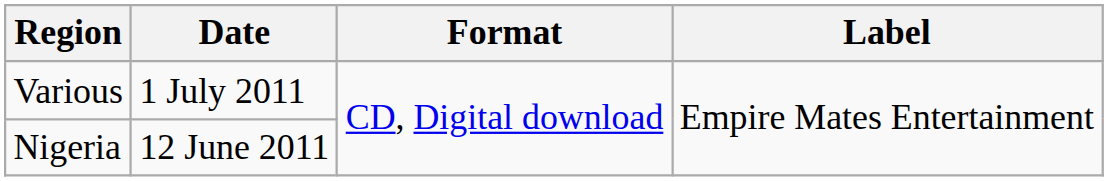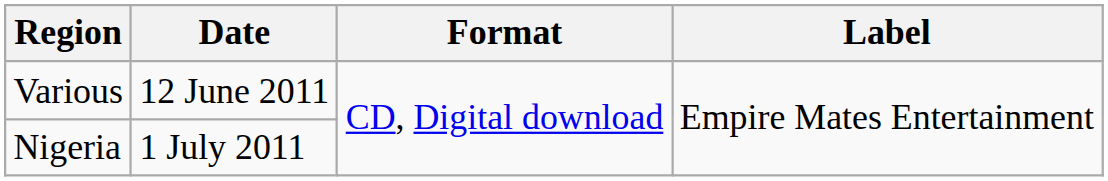Various | Date: 1 July 2011 -> 12 June 2011
Nigeria | Date: 12 June 2011 -> 1 July 2011
